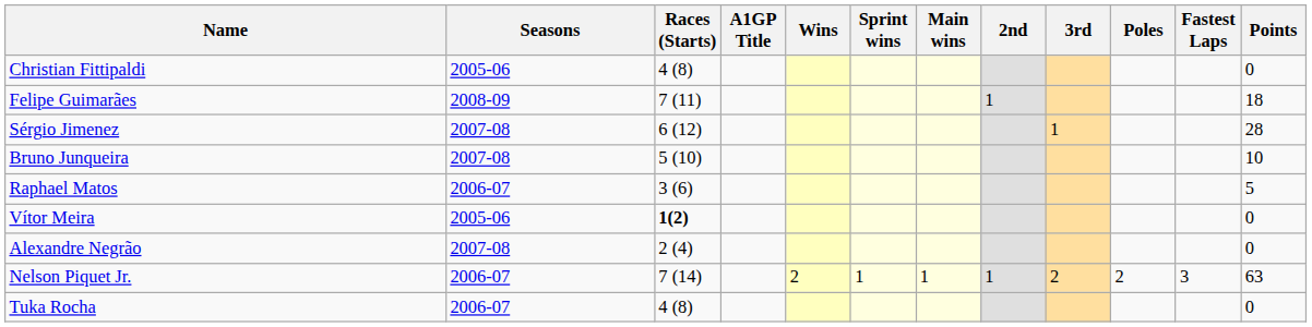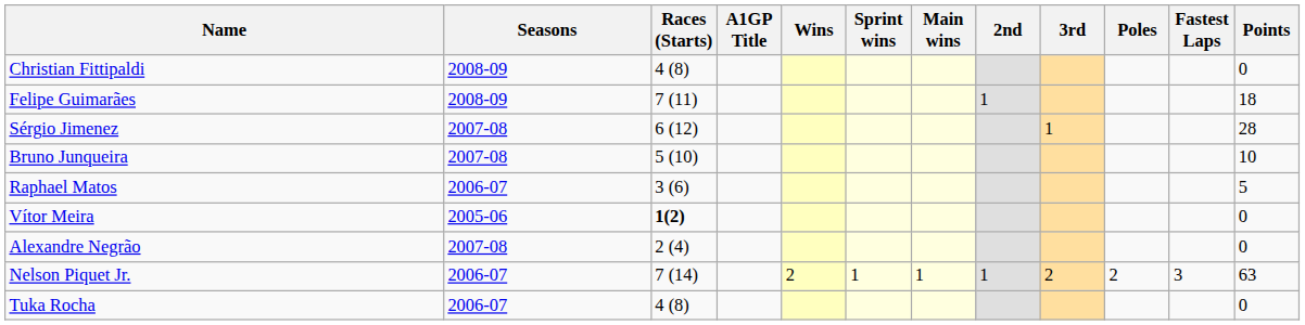Christian Fittipaldi | Seasons: 2005-06 -> 2008-09
